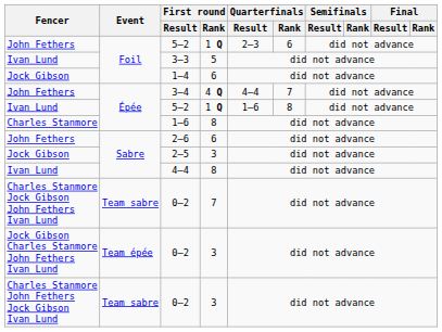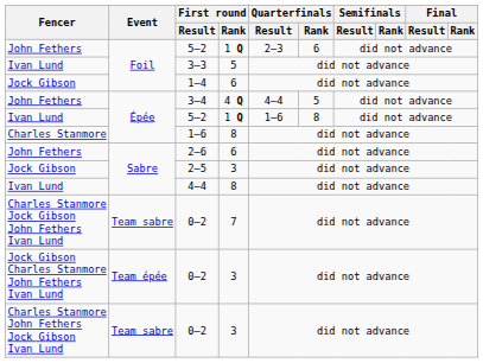3–4 | Quarterfinals / Rank: 7 -> 5
